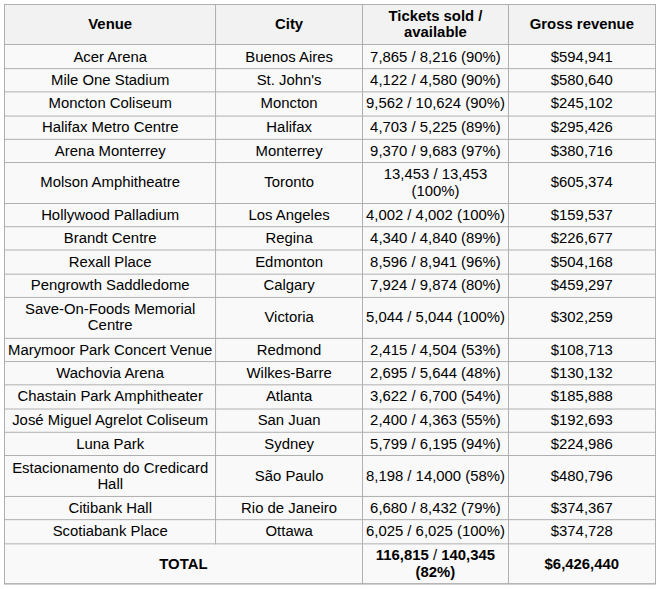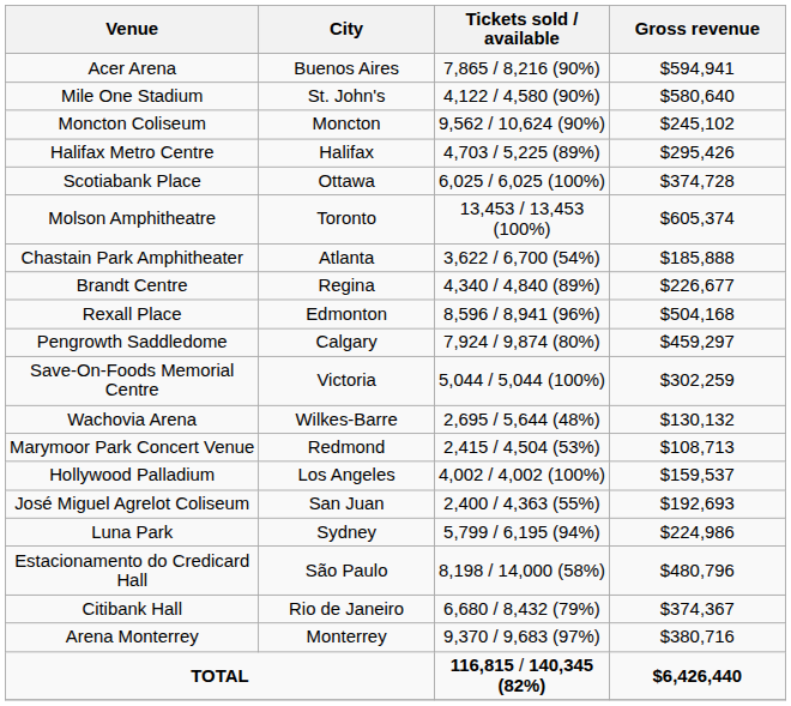rows swapped: Scotiabank Place <-> Arena Monterrey
rows swapped: Chastain Park Amphitheater <-> Hollywood Palladium
rows swapped: Marymoor Park Concert Venue <-> Wachovia Arena
